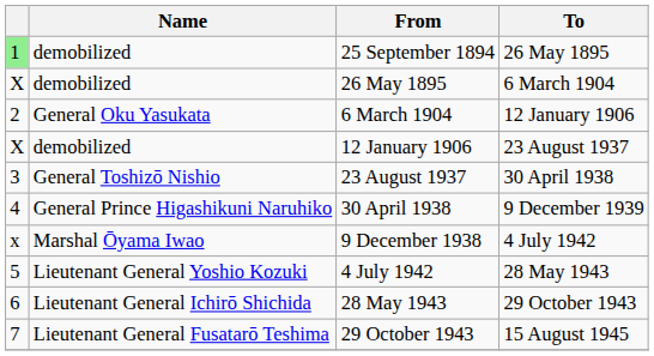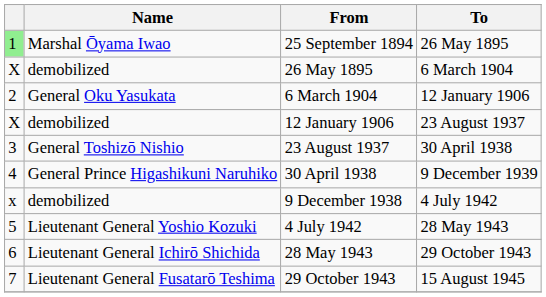25 September 1894 | Name: demobilized -> Marshal Ōyama Iwao
9 December 1938 | Name: Marshal Ōyama Iwao -> demobilized
